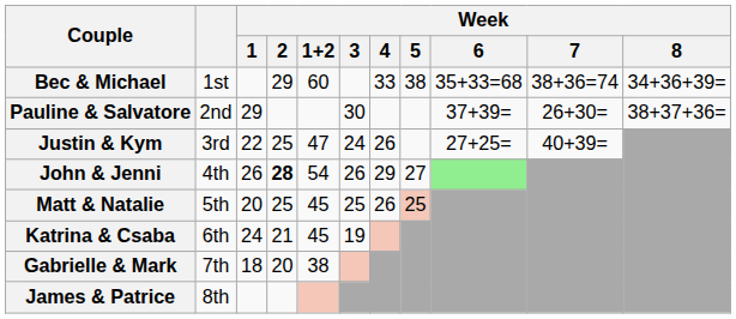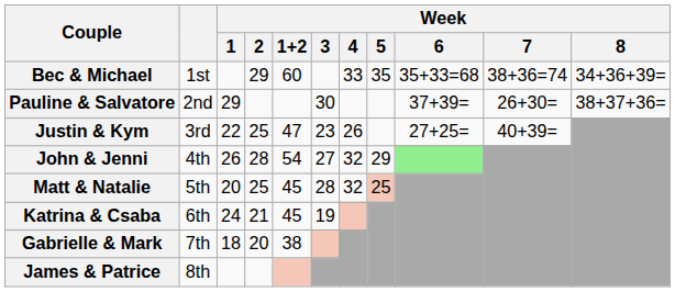Bec & Michael | Week / 5: 38 -> 35
Justin & Kym | Week / 3: 24 -> 23
John & Jenni | Week / 2: bold -> normal
John & Jenni | Week / 3: 26 -> 27
John & Jenni | Week / 4: 29 -> 32
John & Jenni | Week / 5: 27 -> 29
Matt & Natalie | Week / 3: 25 -> 28
Matt & Natalie | Week / 4: 26 -> 32
